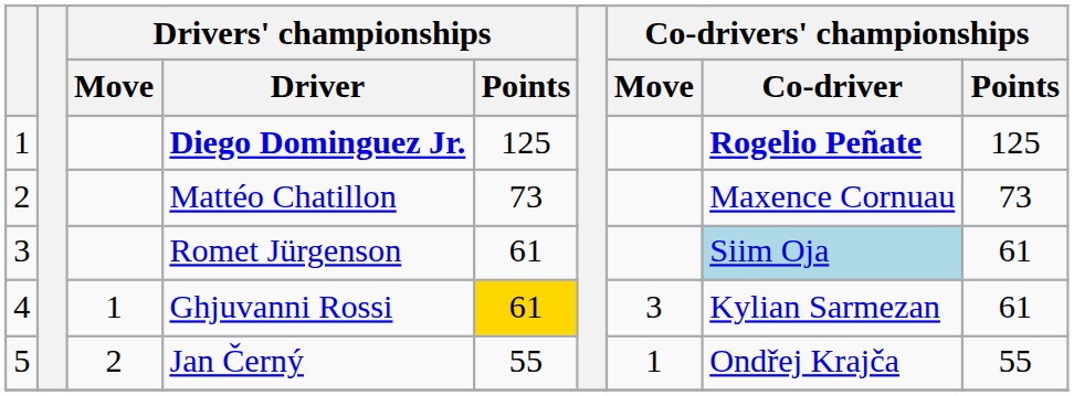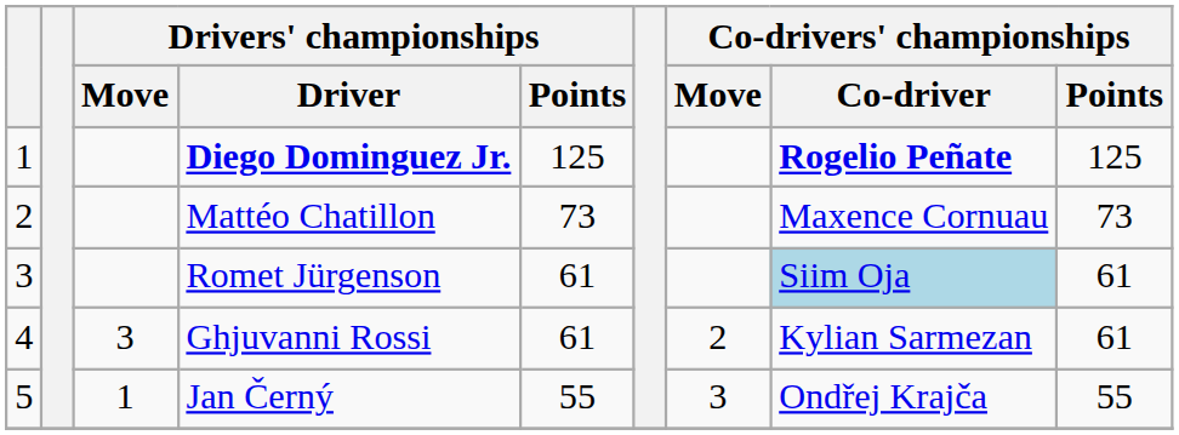Ghjuvanni Rossi | Drivers' championships / Move: 1 -> 3
Ghjuvanni Rossi | Drivers' championships / Points: gold background -> no background
Ghjuvanni Rossi | Co-drivers' championships / Move: 3 -> 2
Jan Černý | Drivers' championships / Move: 2 -> 1
Jan Černý | Co-drivers' championships / Move: 1 -> 3
